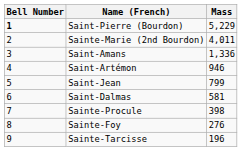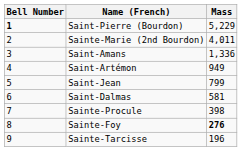Saint-Artémon | Mass: 946 -> 949
Sainte-Foy | Mass: normal -> bold
